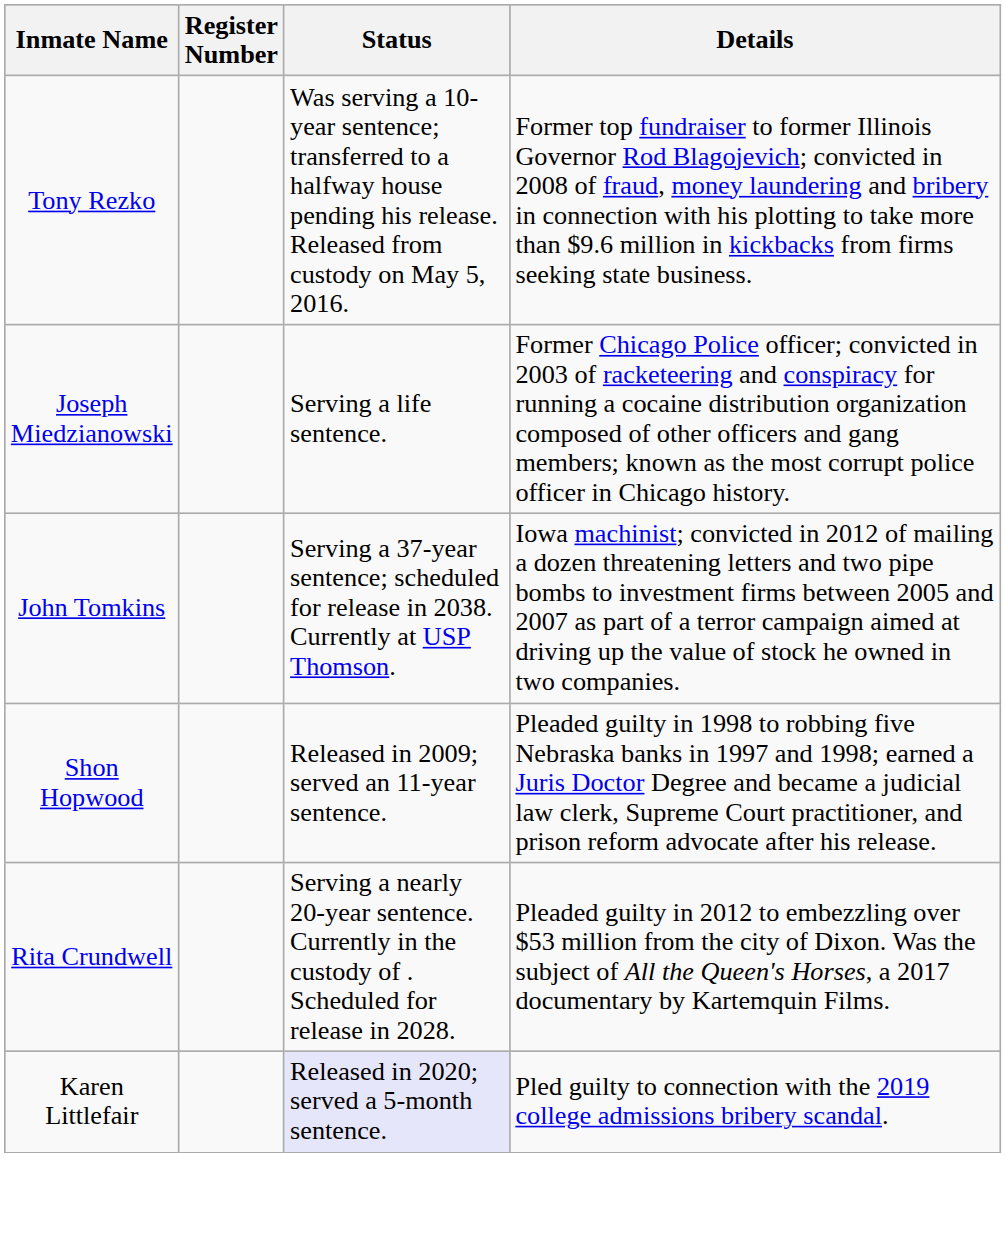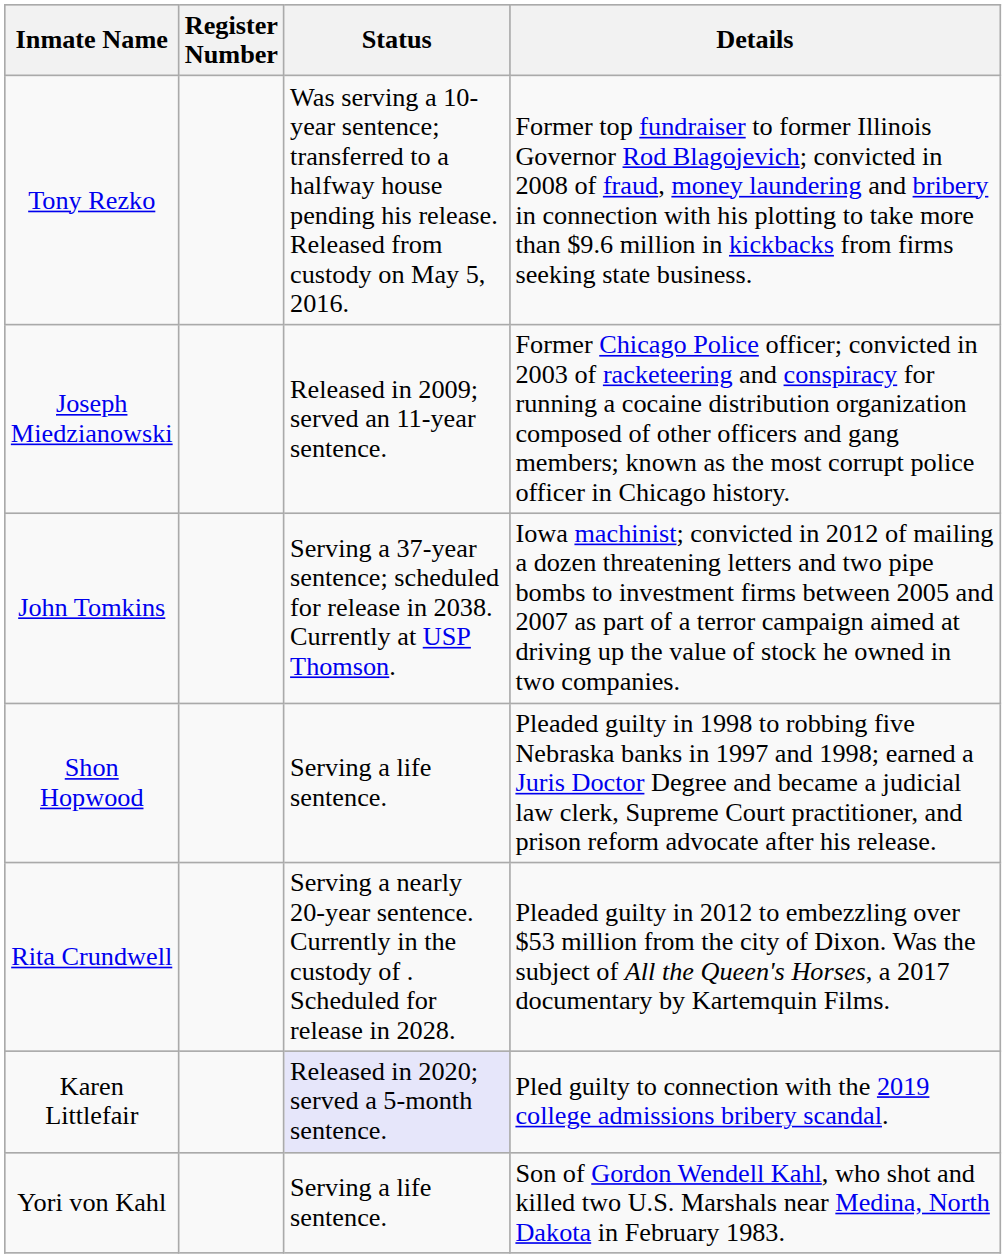Joseph Miedzianowski | Status: Serving a life sentence. -> Released in 2009; served an 11-year sentence.
Shon Hopwood | Status: Released in 2009; served an 11-year sentence. -> Serving a life sentence.
+ row: Yori von Kahl | Serving a life sentence. | Son of Gordon Wendell Kahl, who shot and killed two U.S. Marshals near Medina, North Dakota in February 1983.
